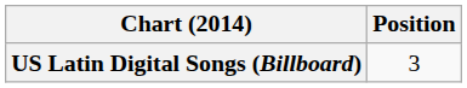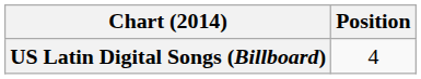US Latin Digital Songs (Billboard) | Position: 3 -> 4
